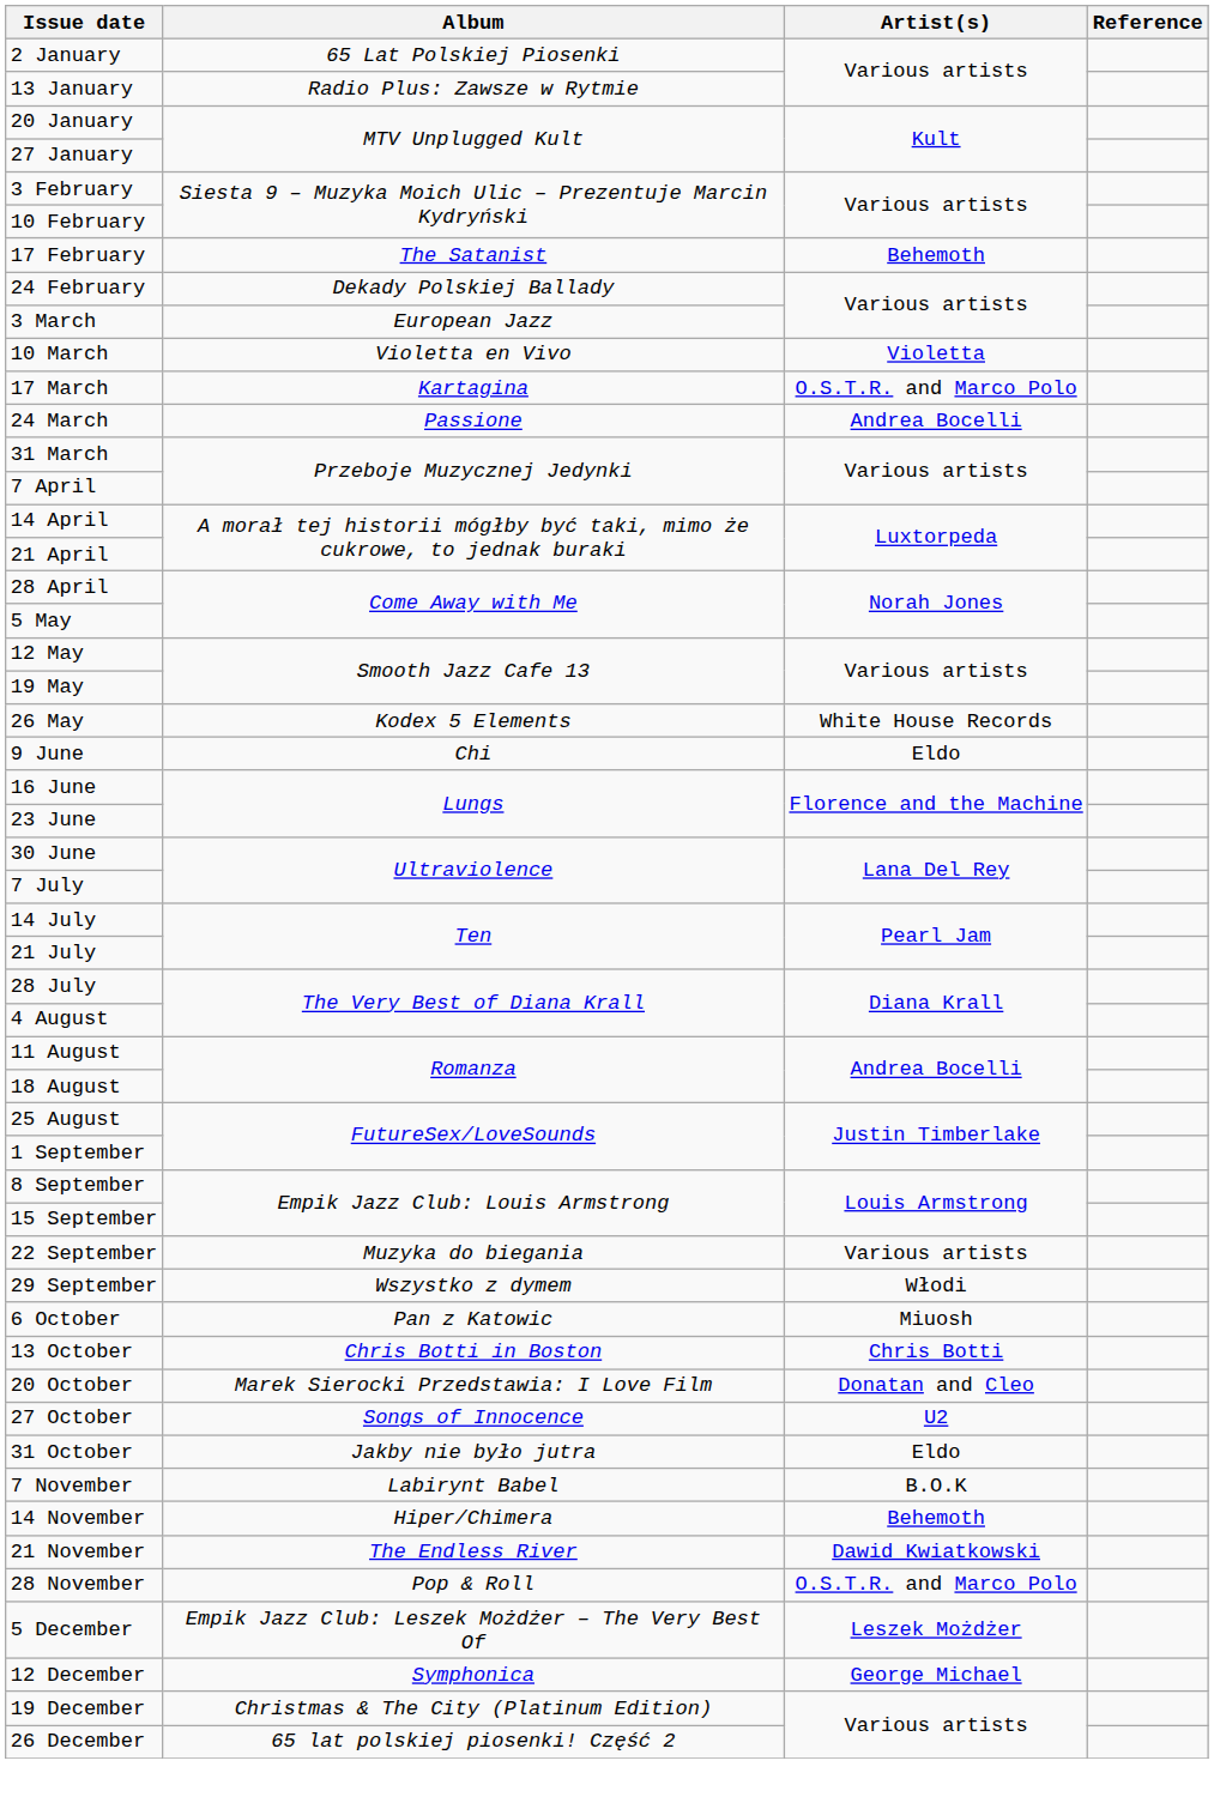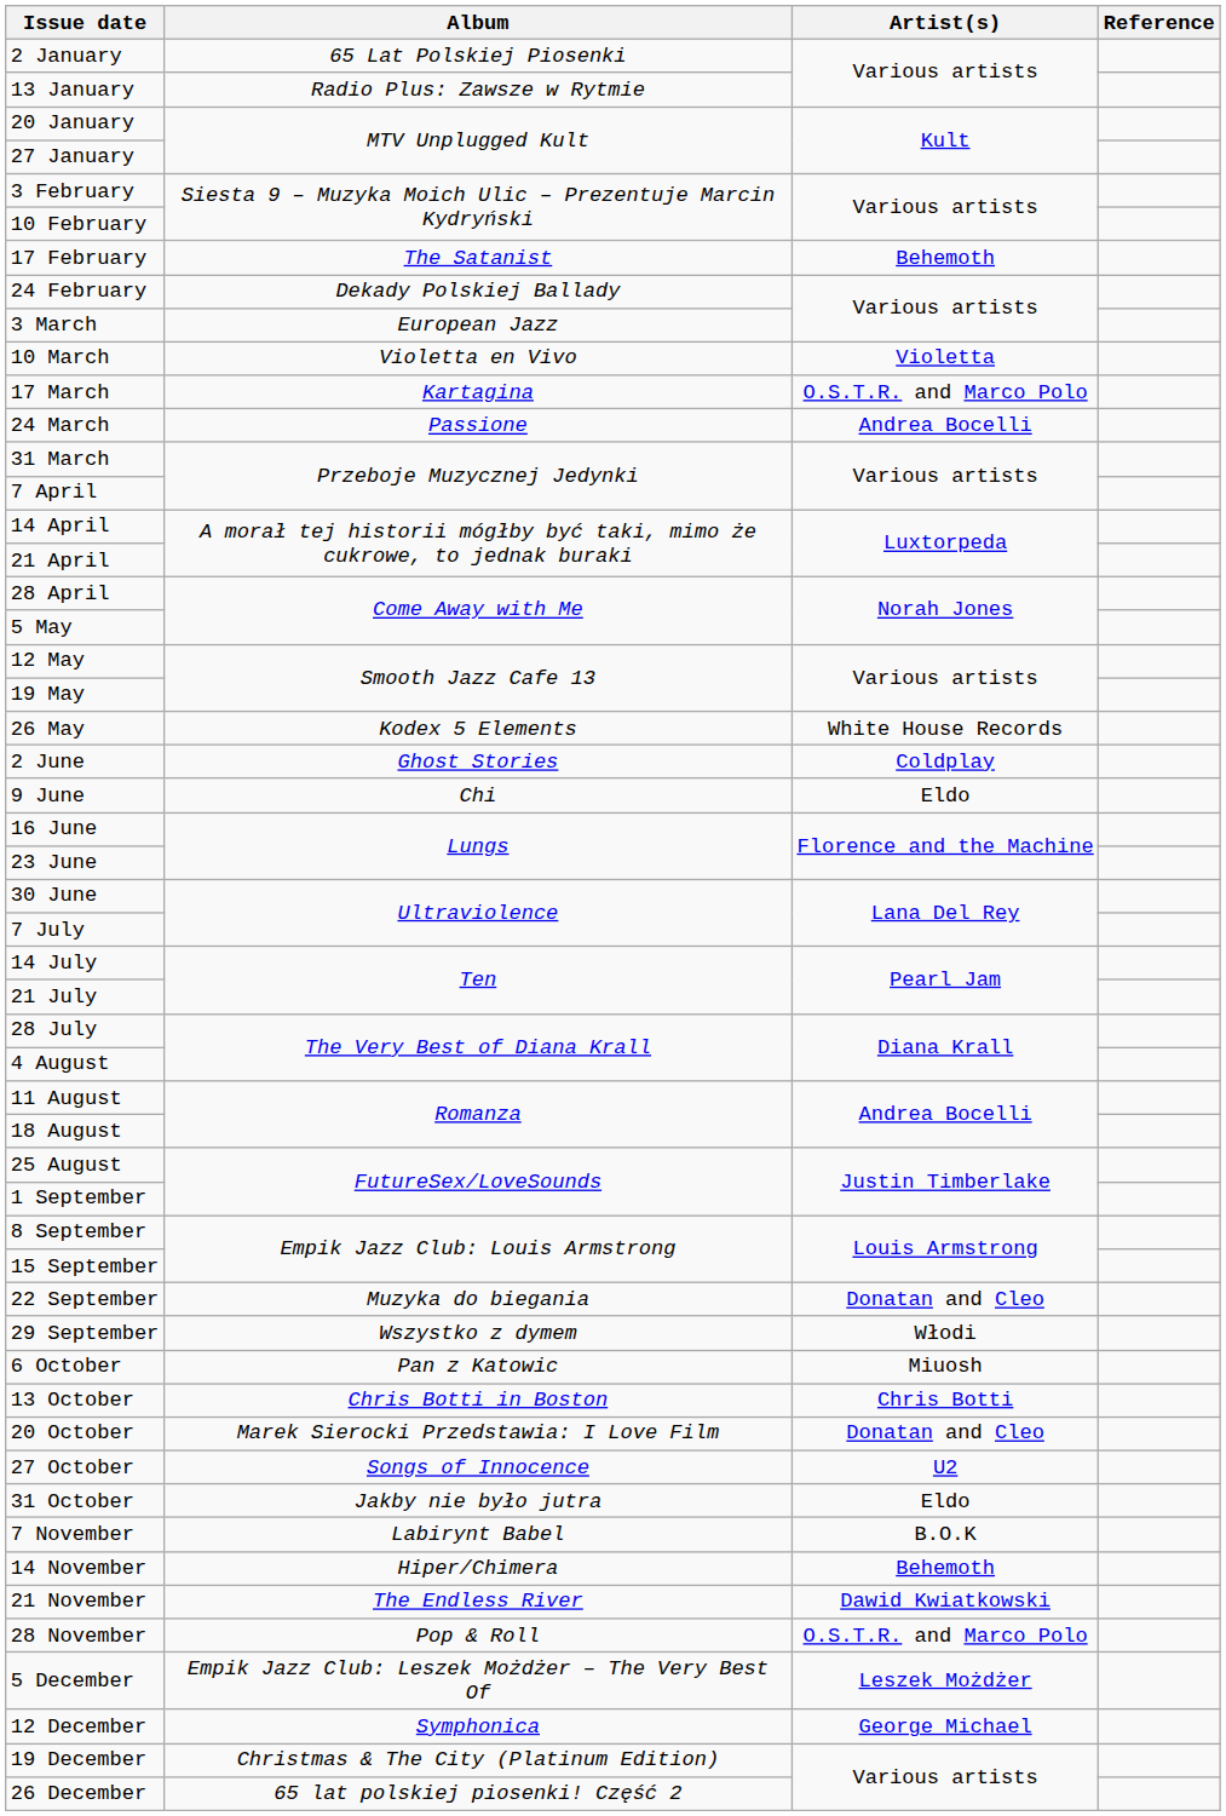+ row: 2 June | Ghost Stories | Coldplay
22 September | Artist(s): Various artists -> Donatan and Cleo
